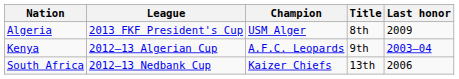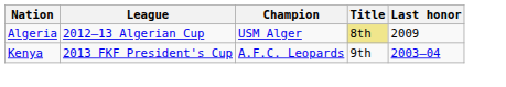Algeria | League: 2013 FKF President's Cup -> 2012–13 Algerian Cup
Algeria | Title: no background -> khaki background
Kenya | League: 2012–13 Algerian Cup -> 2013 FKF President's Cup
- row: South Africa | 2012–13 Nedbank Cup | Kaizer Chiefs | 13th | 2006
